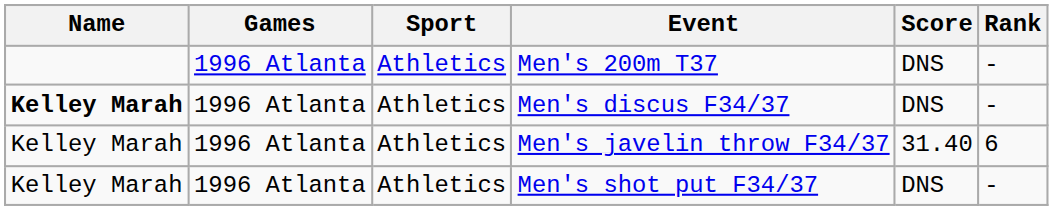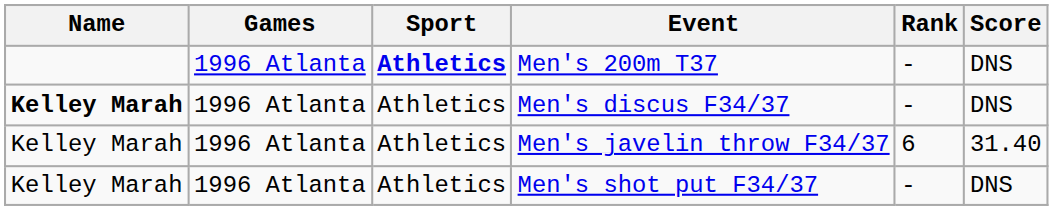columns swapped: Score <-> Rank
Men's 200m T37 | Sport: normal -> bold
